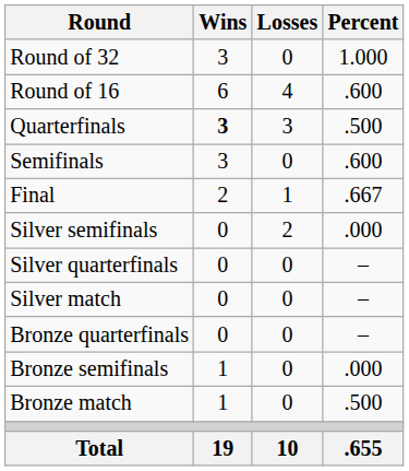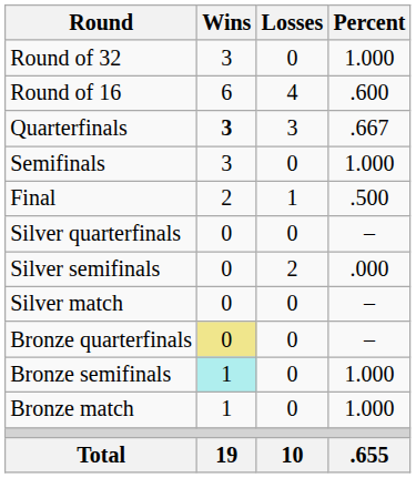Quarterfinals | Percent: .500 -> .667
Semifinals | Percent: .600 -> 1.000
Final | Percent: .667 -> .500
rows swapped: Silver quarterfinals <-> Silver semifinals
Bronze quarterfinals | Wins: no background -> khaki background
Bronze semifinals | Wins: no background -> paleturquoise background
Bronze semifinals | Percent: .000 -> 1.000
Bronze match | Percent: .500 -> 1.000
